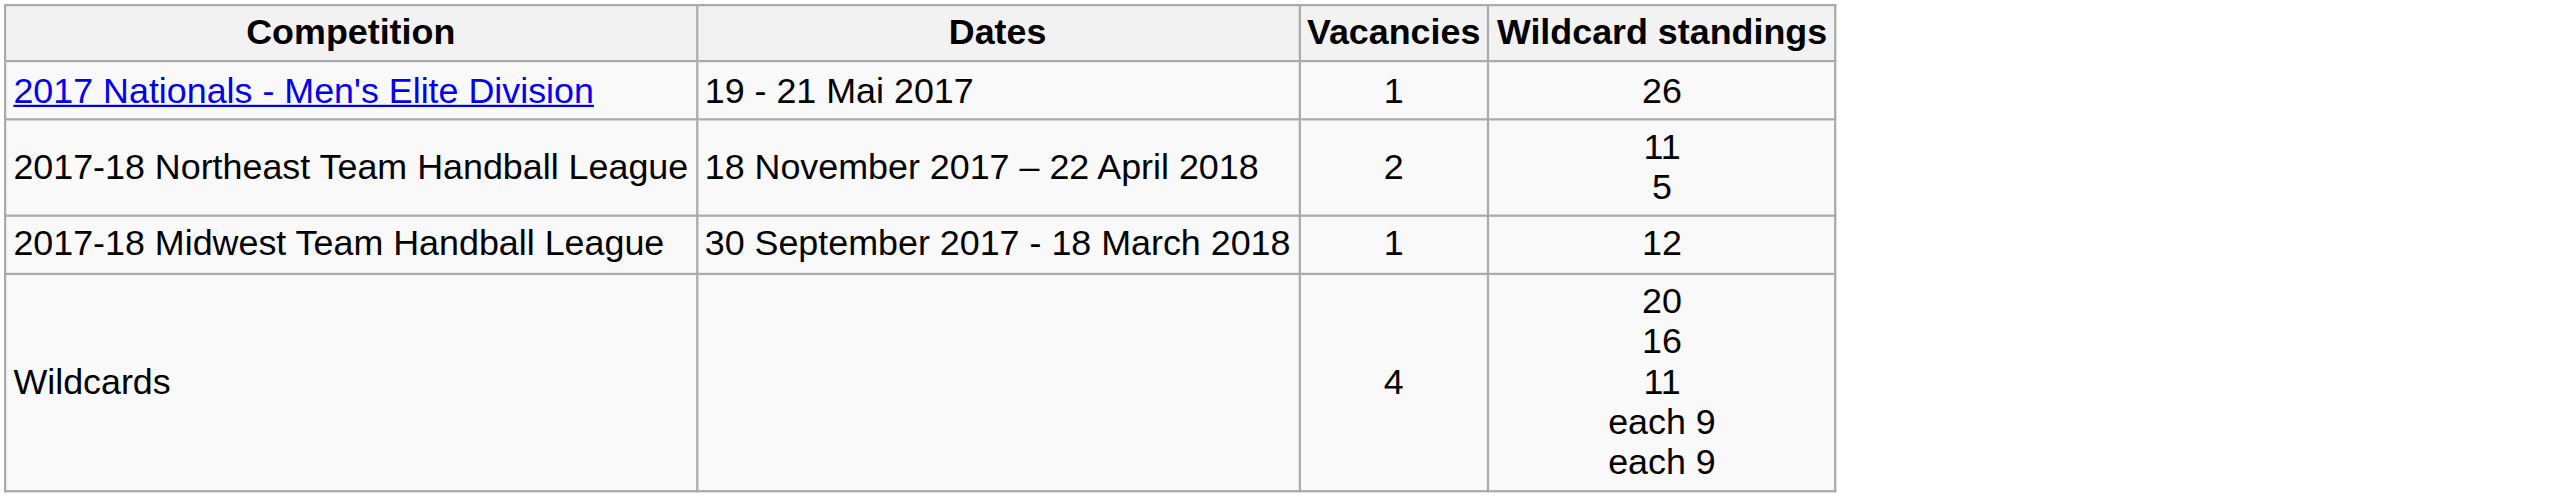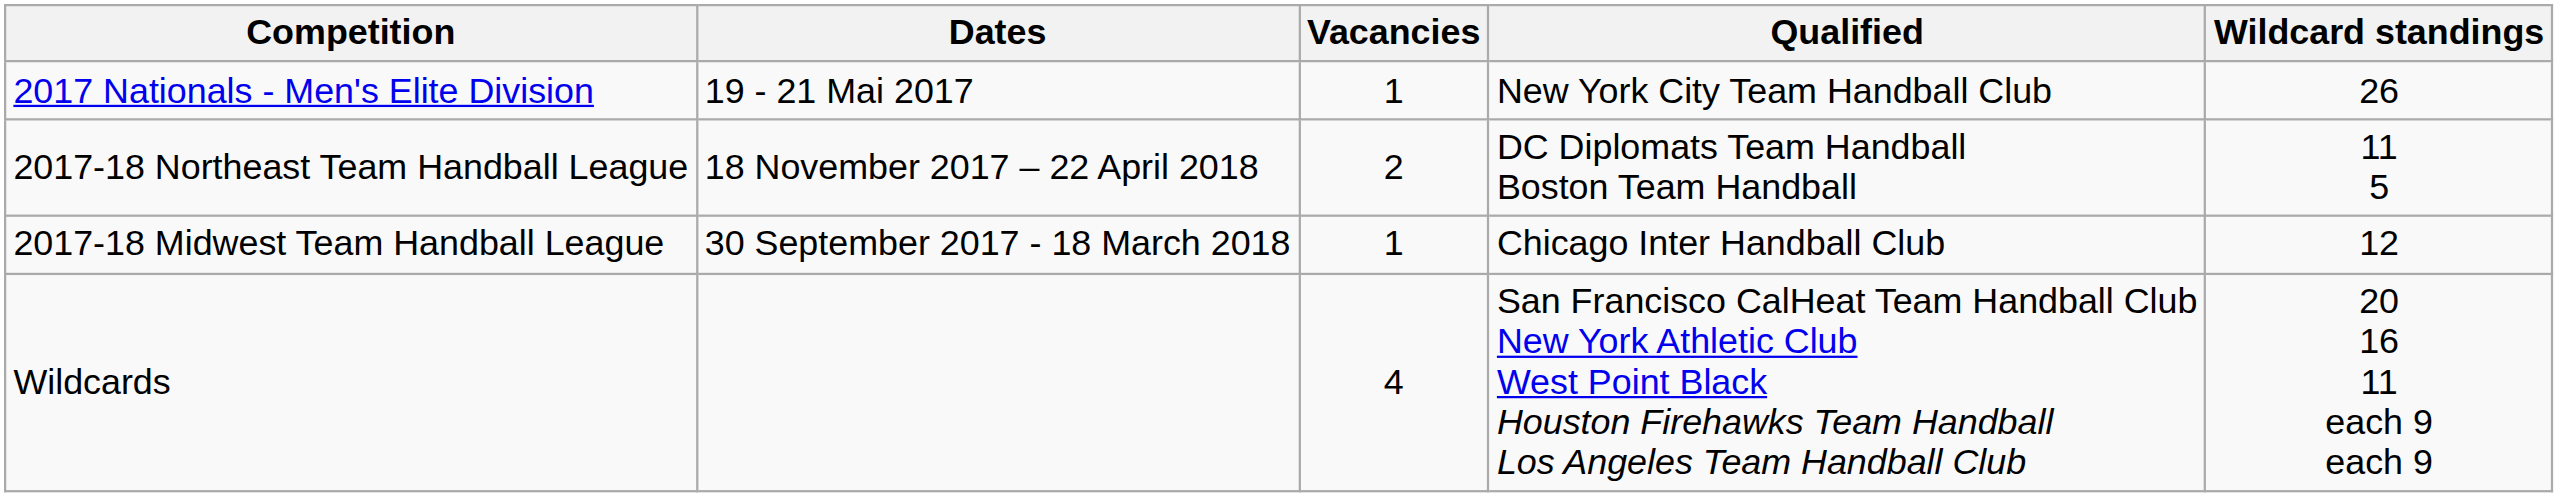+ column: Qualified | New York City Team Handball Club | DC Diplomats Team Handball Boston Team Handball | Chicago Inter Handball Club | San Francisco CalHeat Team Handball Club New York Athletic Club West Point Black Houston Firehawks Team Handball Los Angeles Team Handball Club
